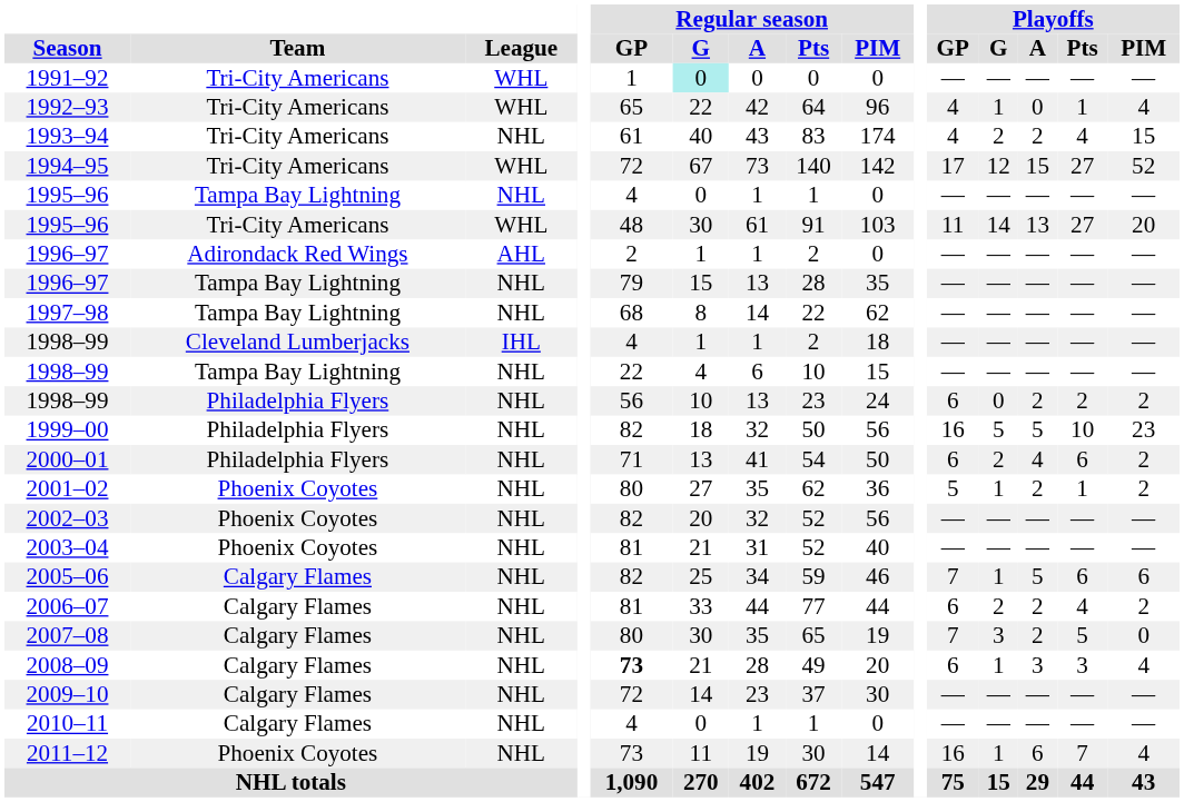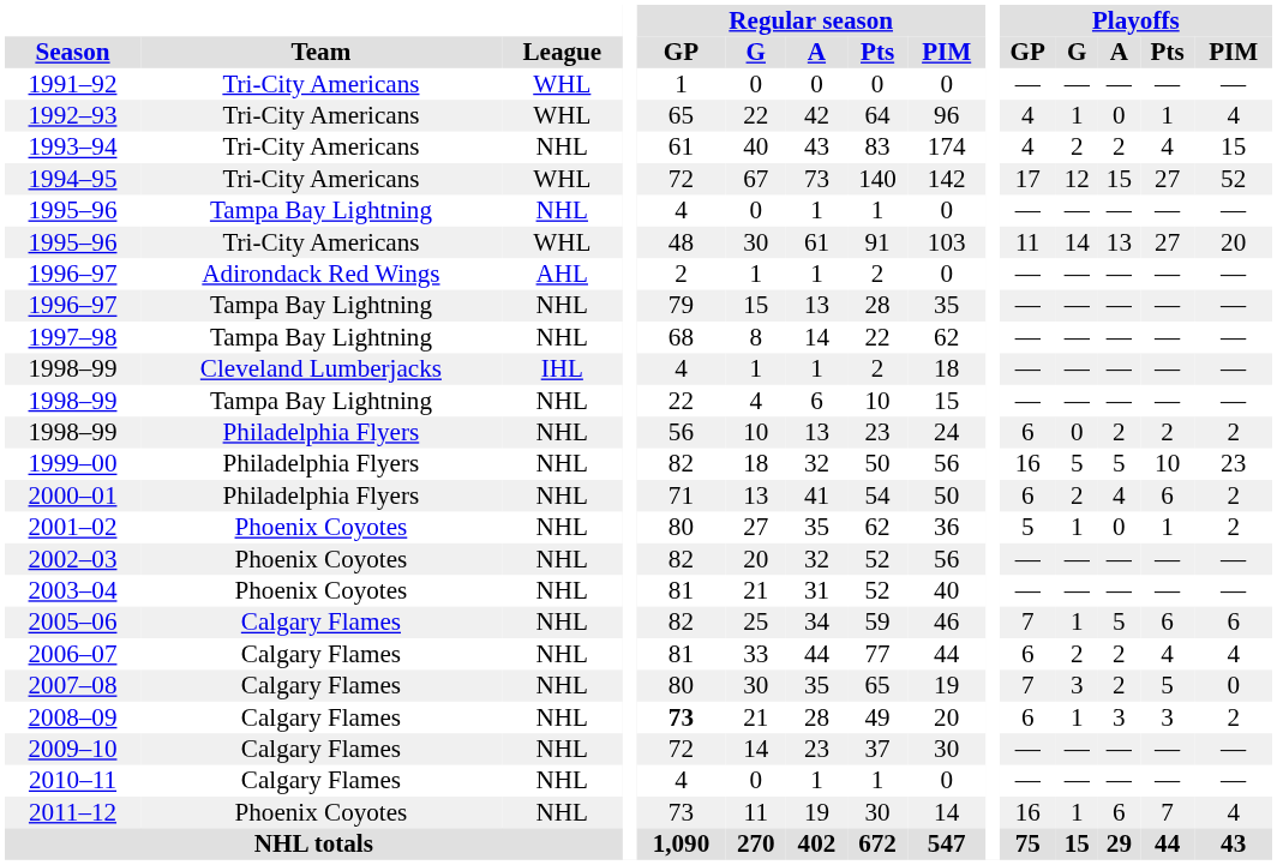1991–92 | Regular season / G: paleturquoise background -> no background
2001–02 | Playoffs / A: 2 -> 0
2006–07 | Playoffs / PIM: 2 -> 4
2008–09 | Playoffs / PIM: 4 -> 2
